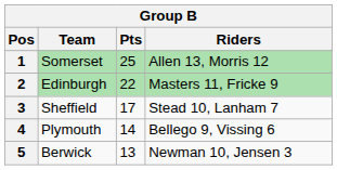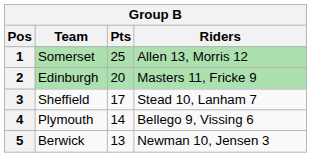2 | Pts: 22 -> 20
